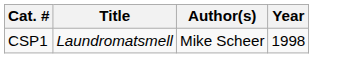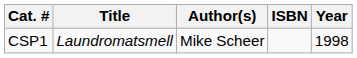+ column: ISBN
